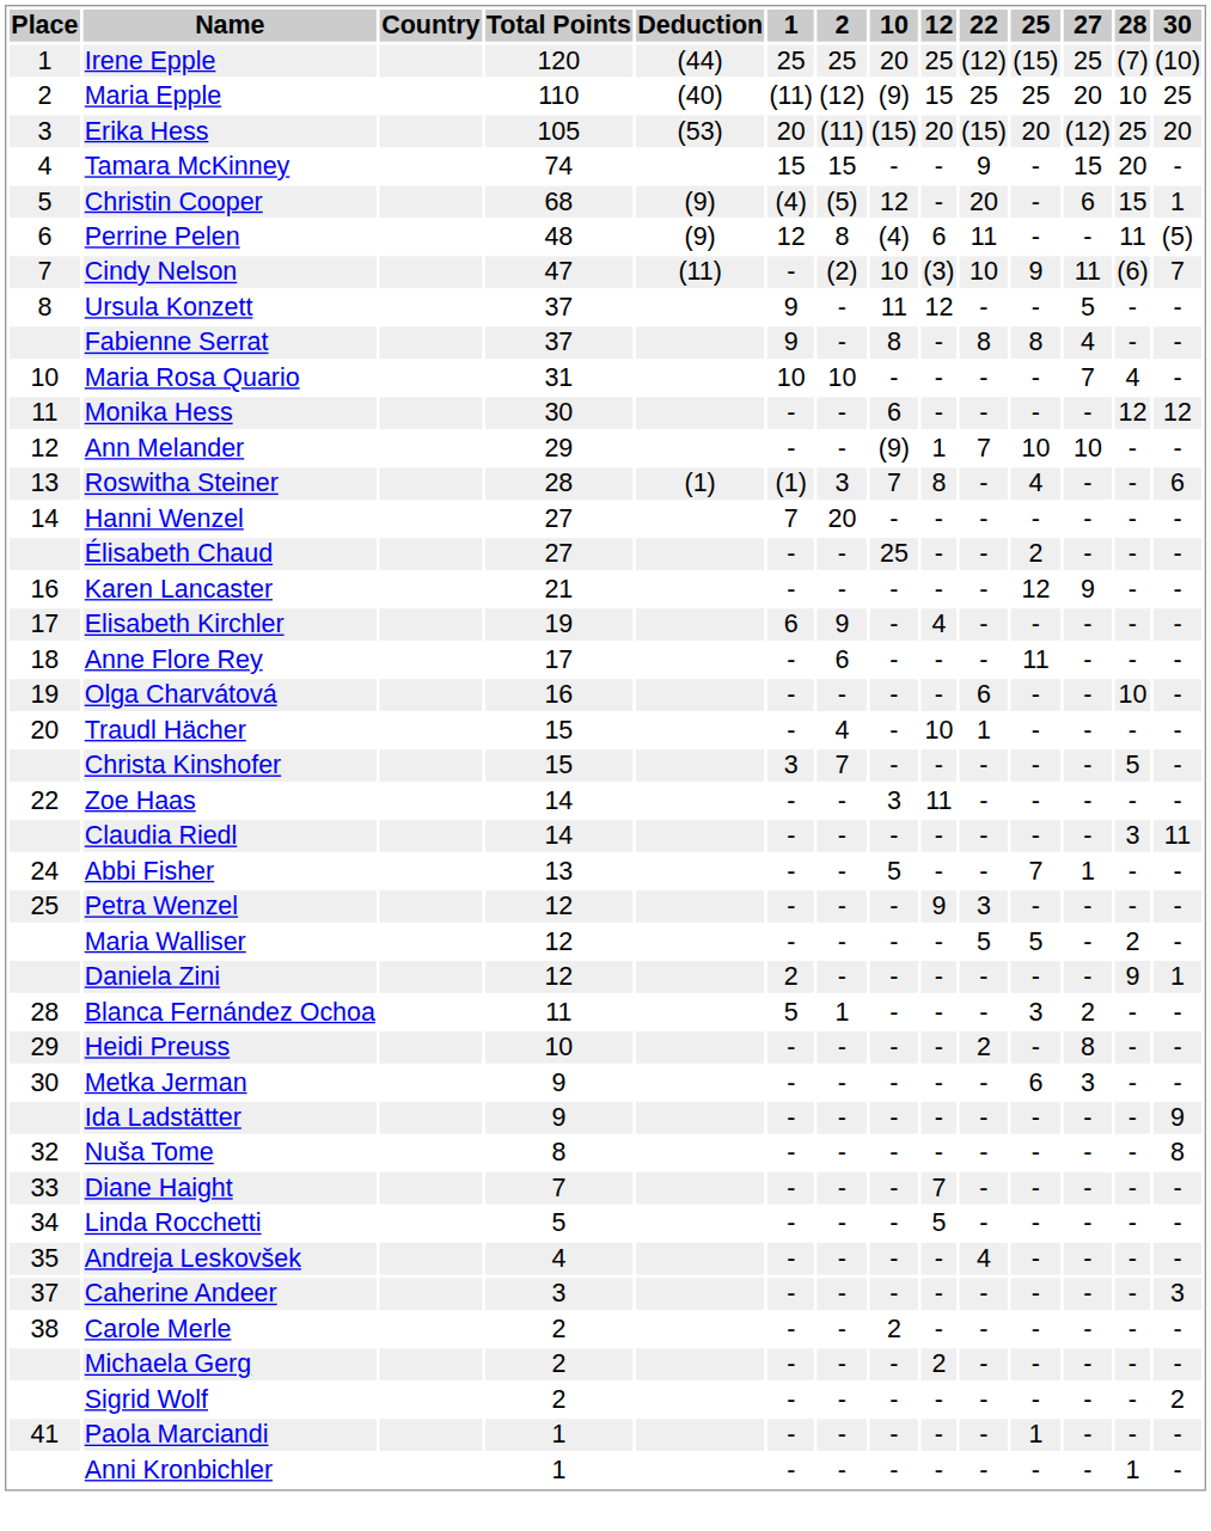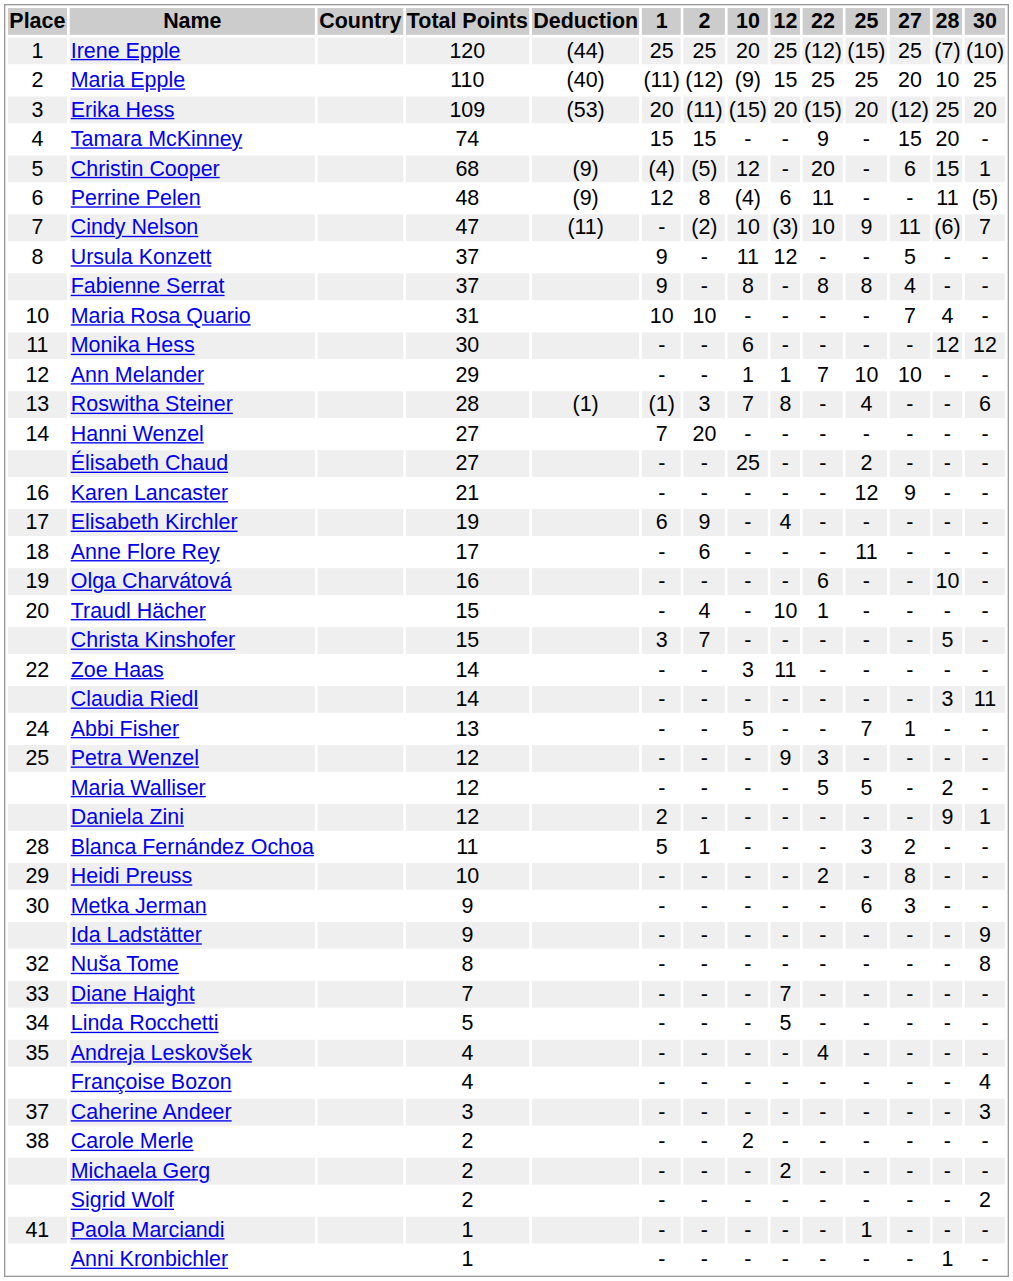Erika Hess | Total Points: 105 -> 109
Ann Melander | 10: (9) -> 1
+ row: Françoise Bozon | 4 | - | - | - | - | - | - | - | - | 4
